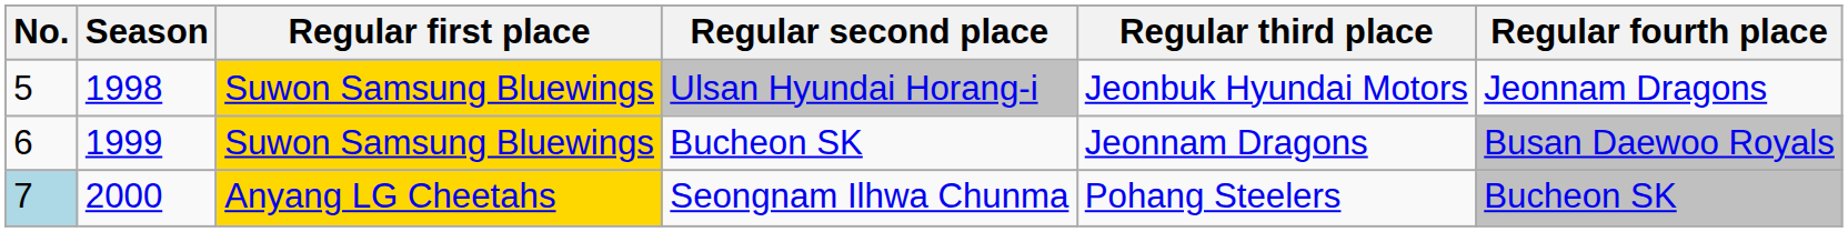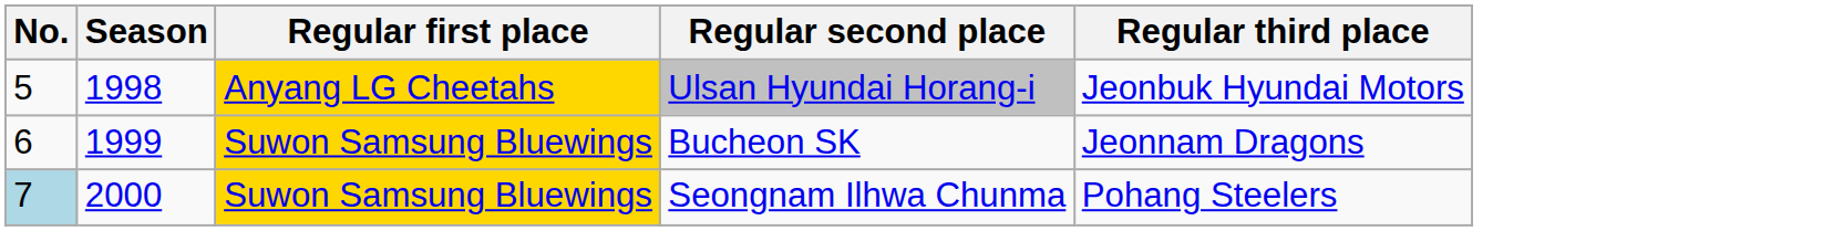- column: Regular fourth place | Jeonnam Dragons | Busan Daewoo Royals | Bucheon SK
Ulsan Hyundai Horang-i | Regular first place: Suwon Samsung Bluewings -> Anyang LG Cheetahs
Seongnam Ilhwa Chunma | Regular first place: Anyang LG Cheetahs -> Suwon Samsung Bluewings
